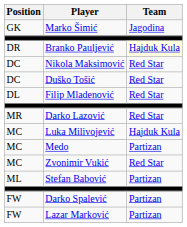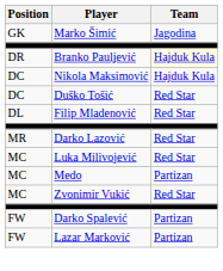Nikola Maksimović | Team: Red Star -> Hajduk Kula
Luka Milivojević | Team: Hajduk Kula -> Red Star
- row: ML | Stefan Babović | Partizan
